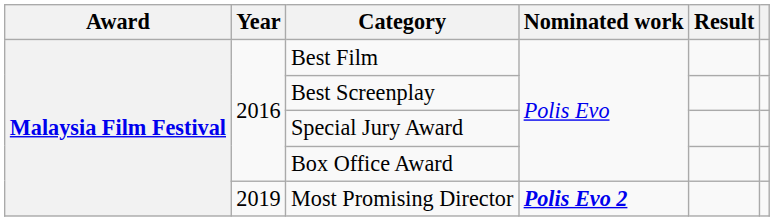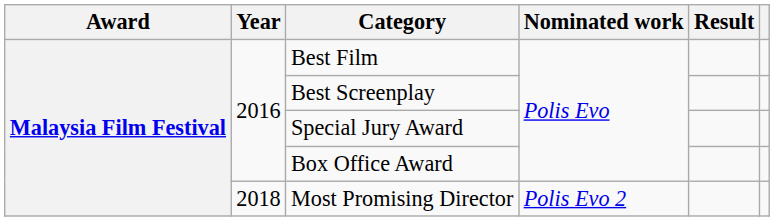Most Promising Director | Year: 2019 -> 2018
Most Promising Director | Nominated work: bold -> normal
